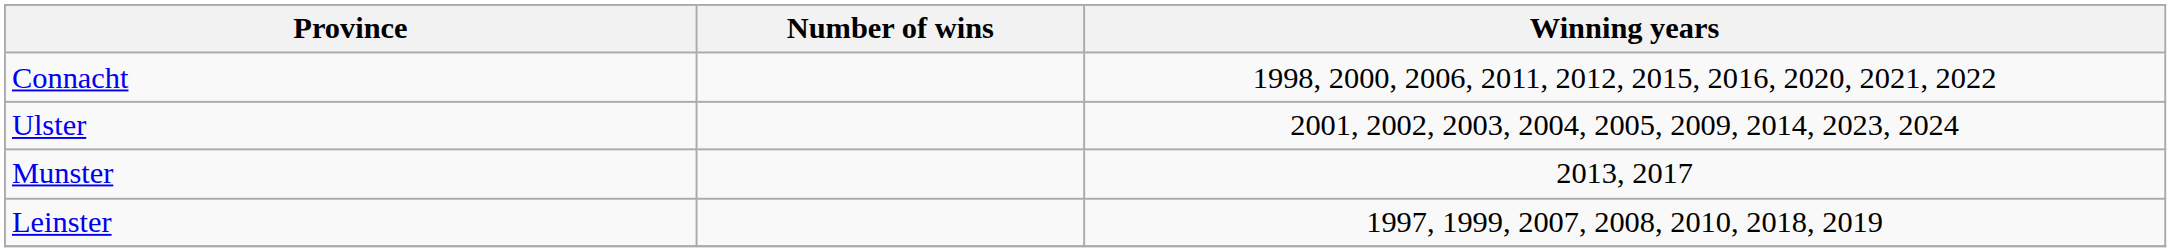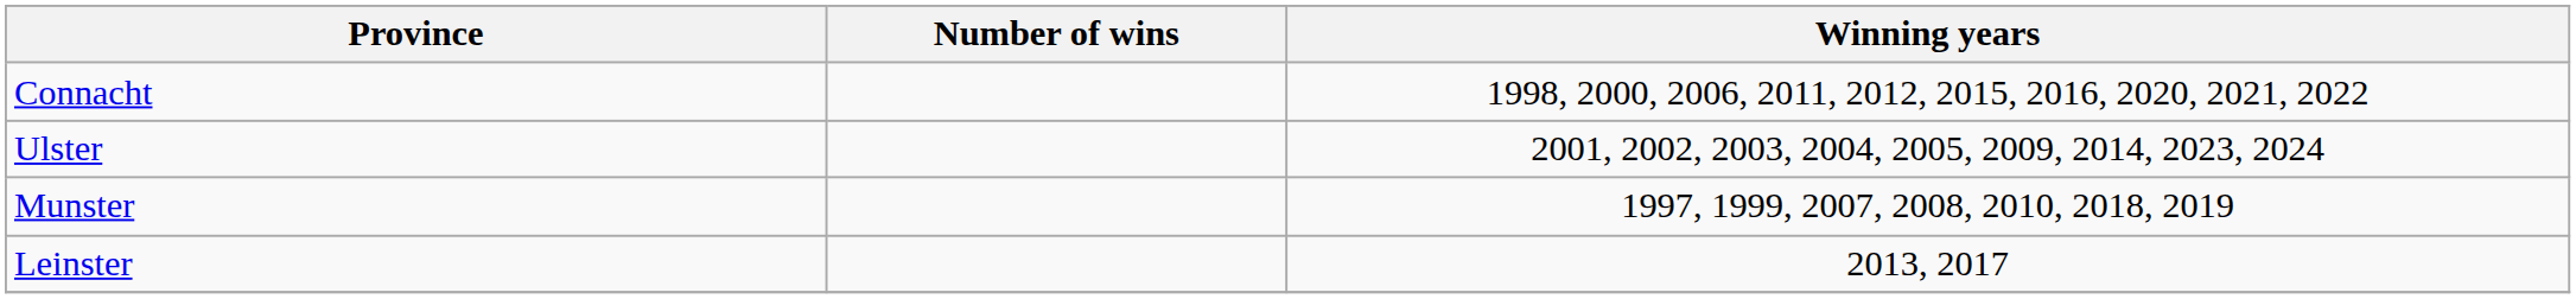Munster | Winning years: 2013, 2017 -> 1997, 1999, 2007, 2008, 2010, 2018, 2019
Leinster | Winning years: 1997, 1999, 2007, 2008, 2010, 2018, 2019 -> 2013, 2017
